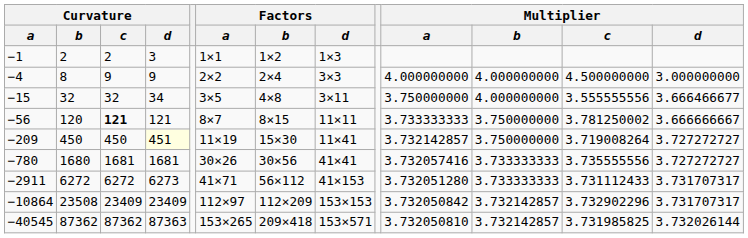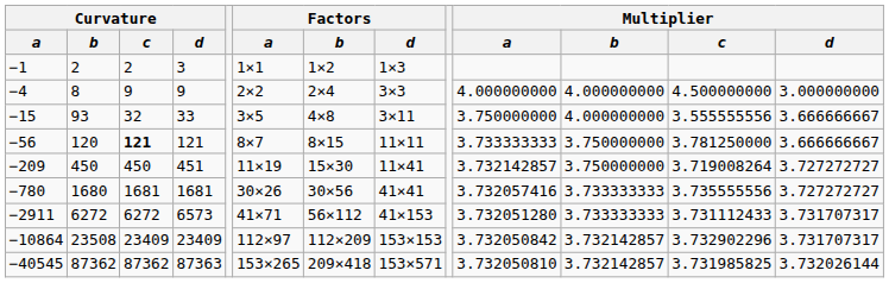−15 | Curvature / b: 32 -> 93
−15 | Curvature / d: 34 -> 33
−15 | Multiplier / d: 3.666466677 -> 3.666666667
−56 | Multiplier / c: 3.781250002 -> 3.781250000
−209 | Curvature / d: lightyellow background -> no background
−2911 | Curvature / d: 6273 -> 6573
